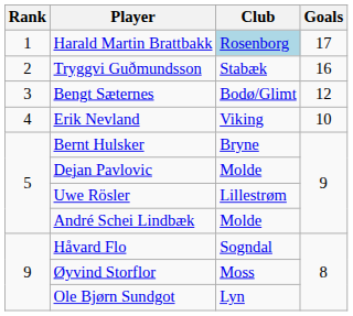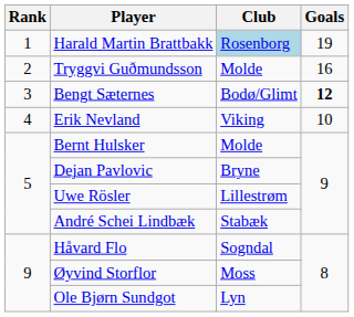Harald Martin Brattbakk | Goals: 17 -> 19
Tryggvi Guðmundsson | Club: Stabæk -> Molde
Bengt Sæternes | Goals: normal -> bold
Bernt Hulsker | Club: Bryne -> Molde
Dejan Pavlovic | Club: Molde -> Bryne
André Schei Lindbæk | Club: Molde -> Stabæk
